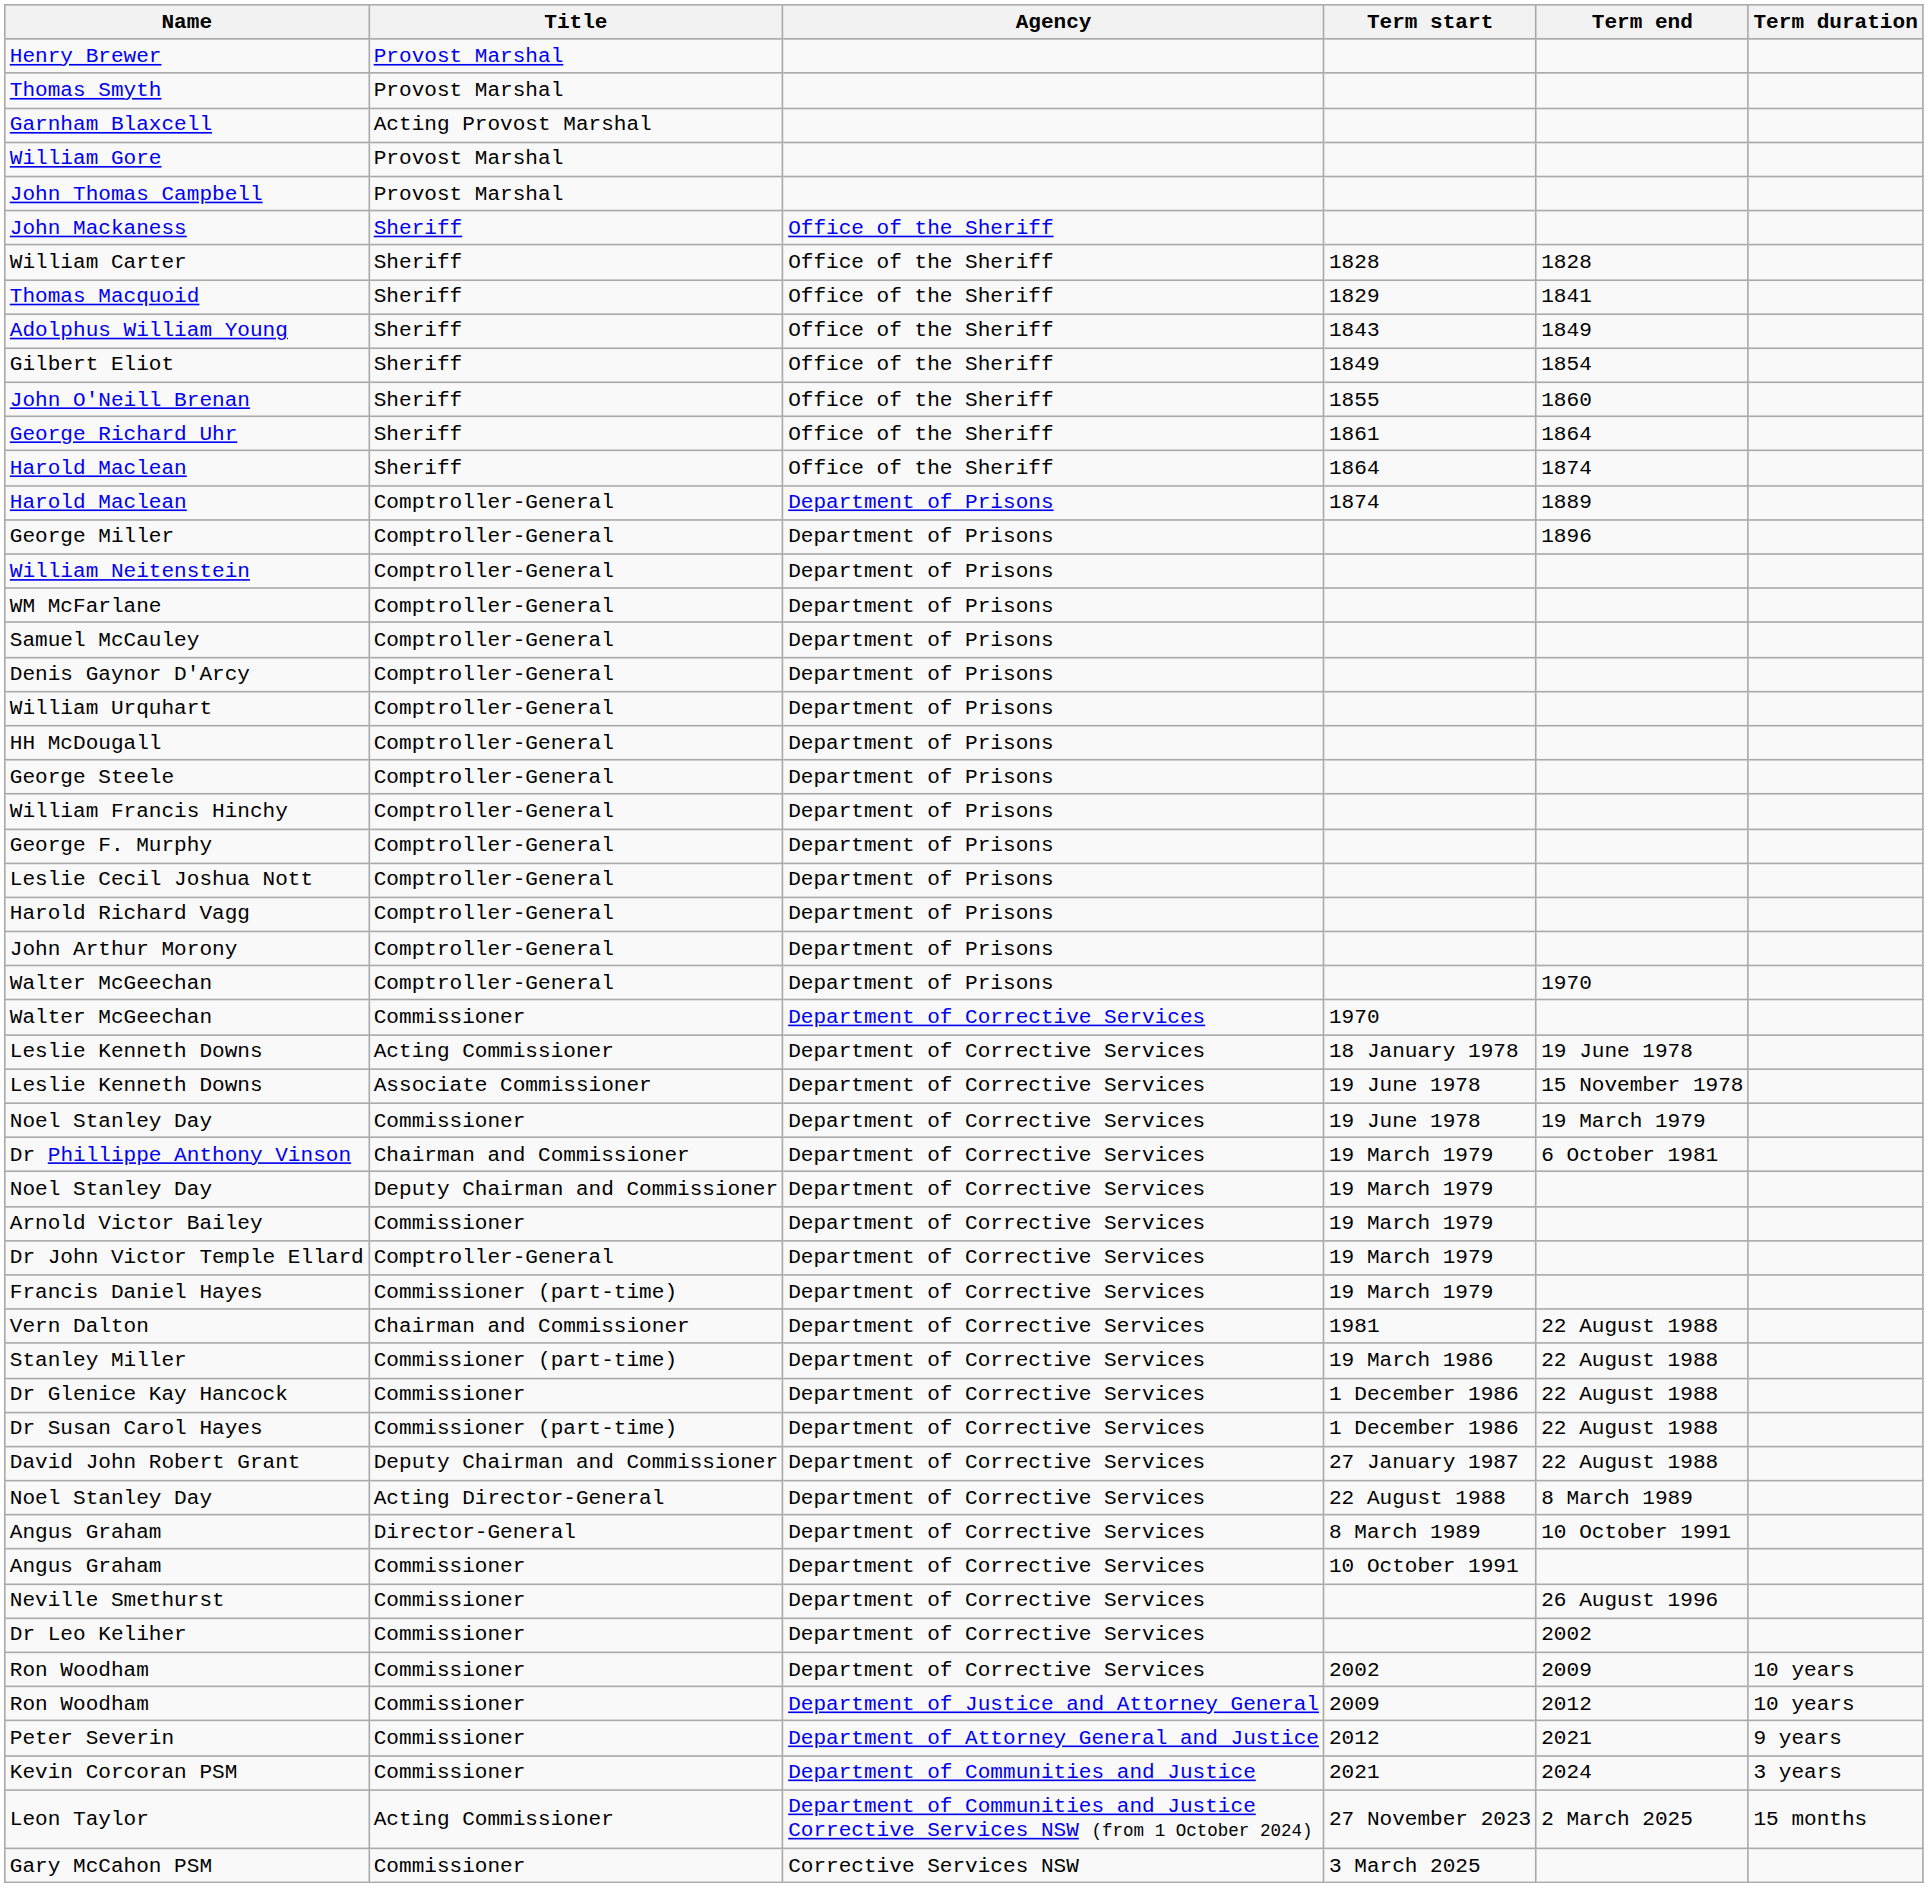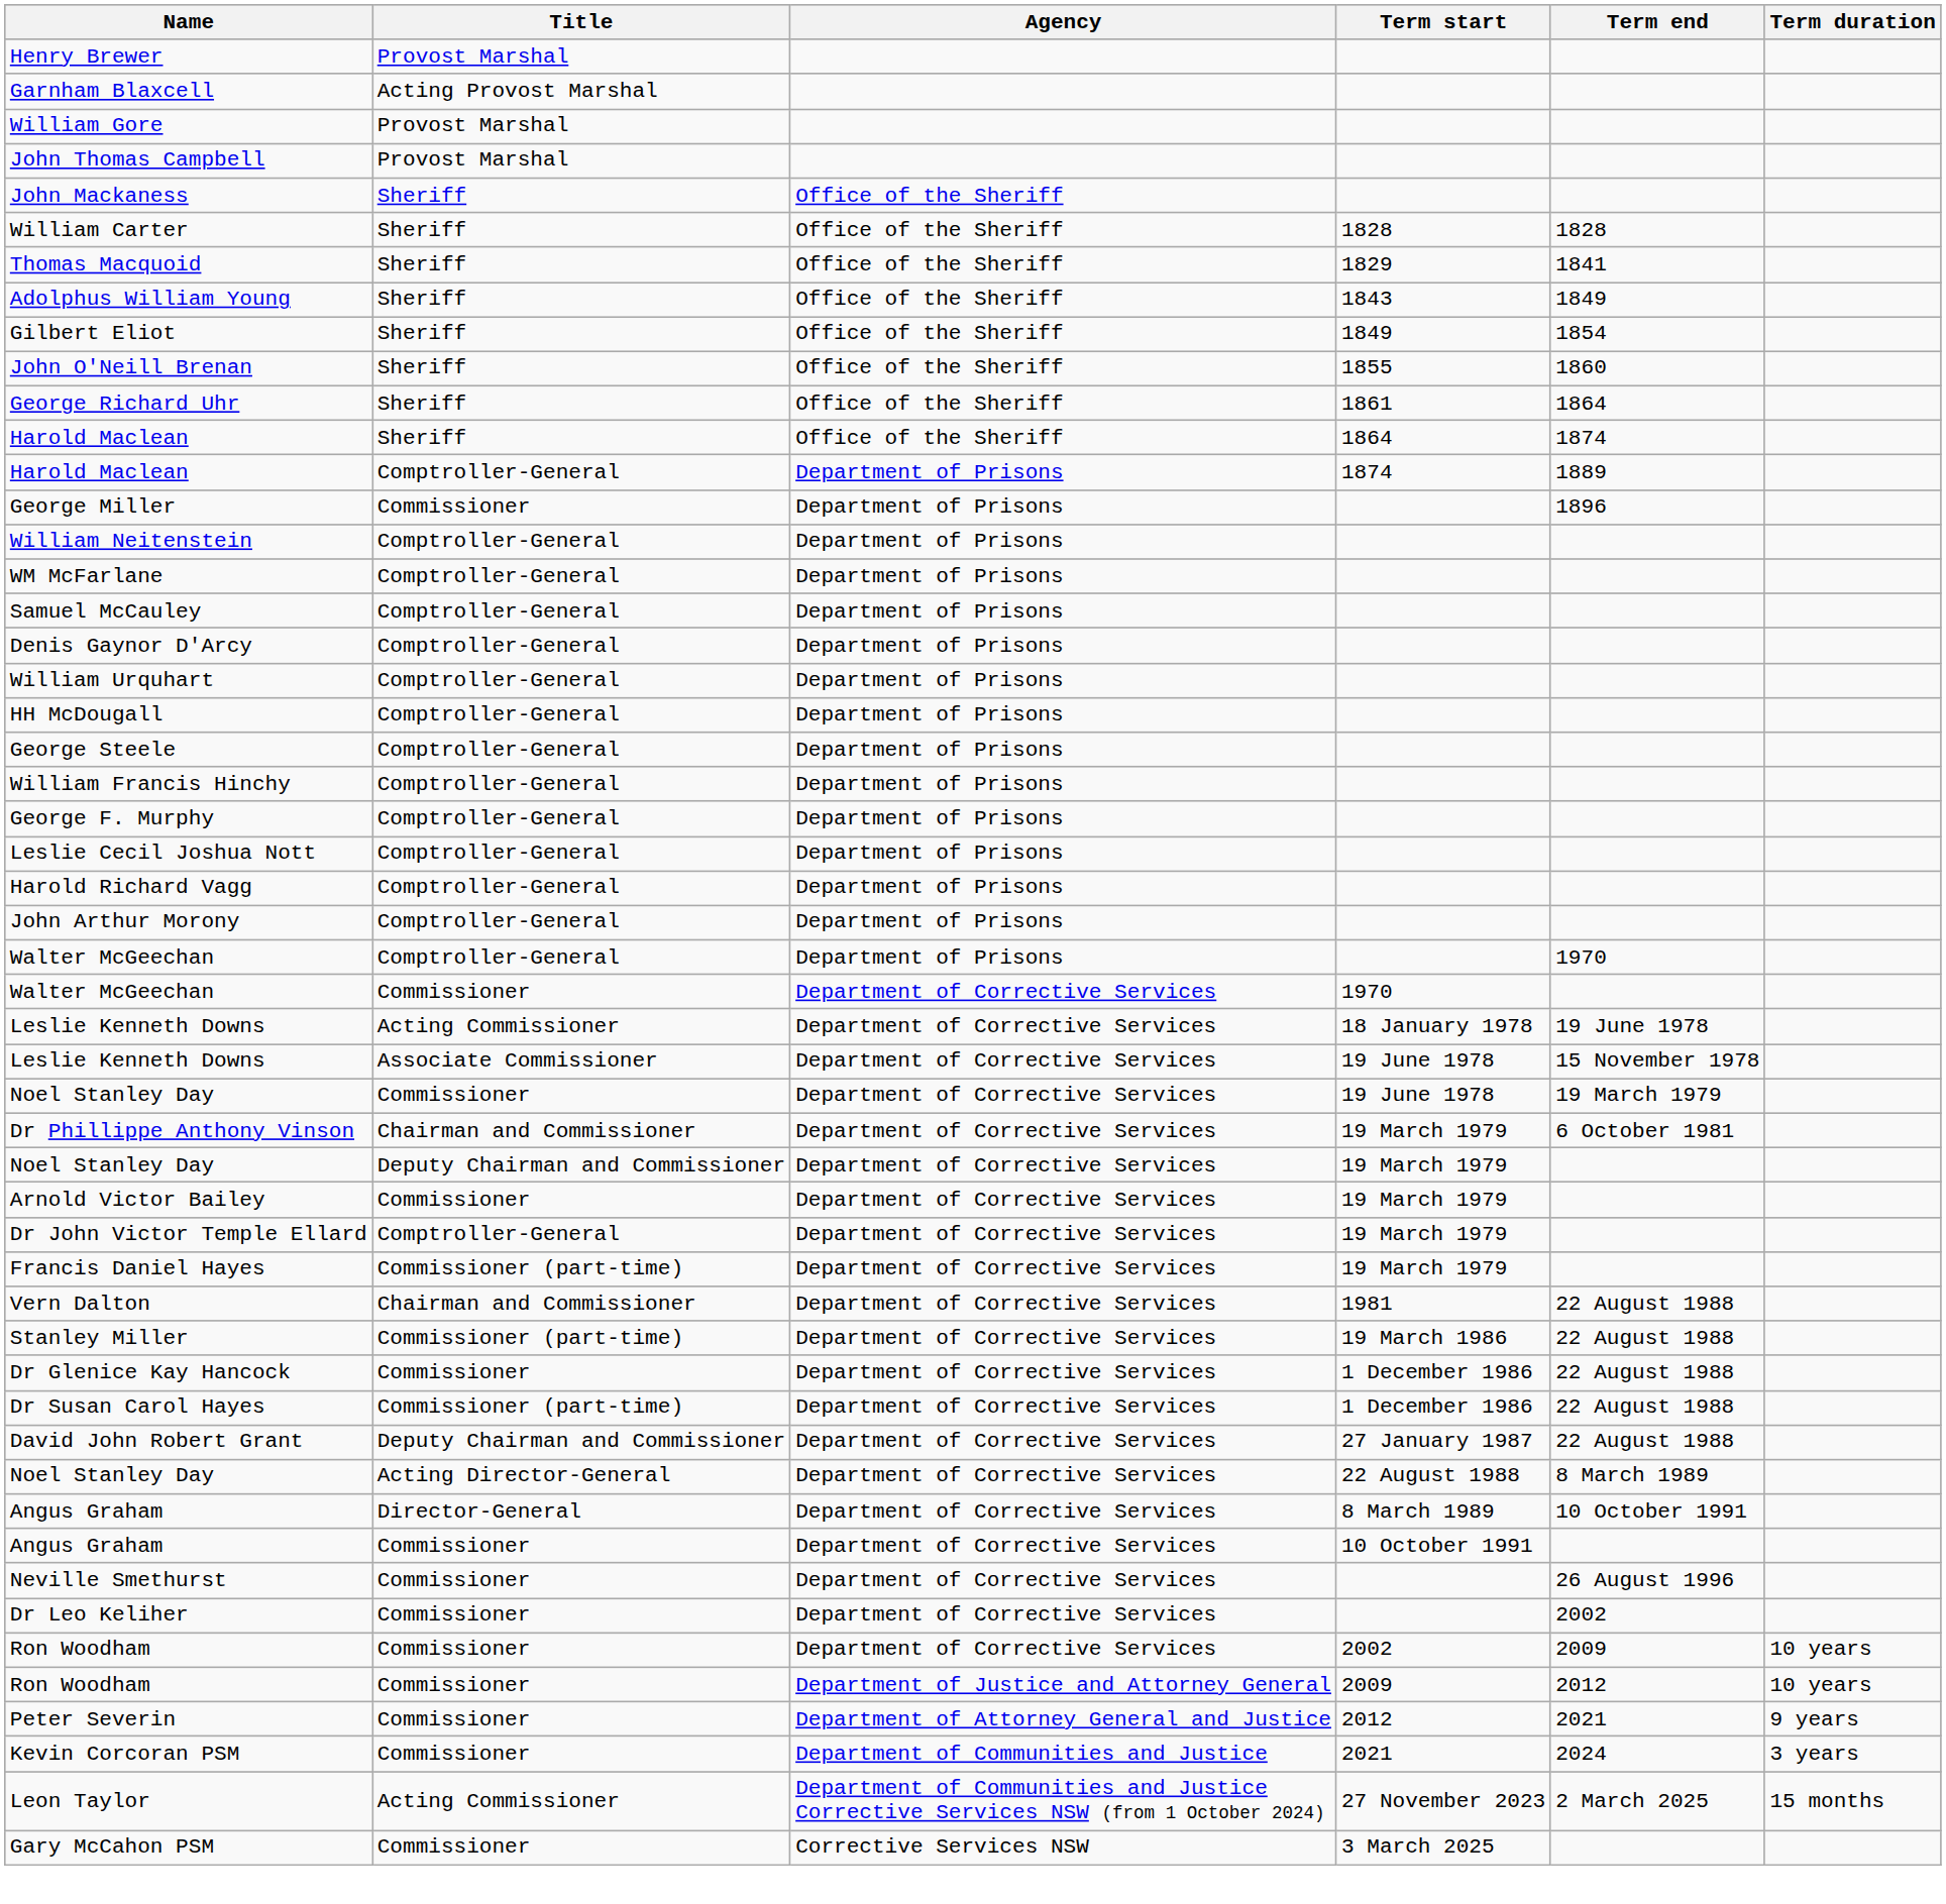- row: Thomas Smyth | Provost Marshal
George Miller | Title: Comptroller-General -> Commissioner
